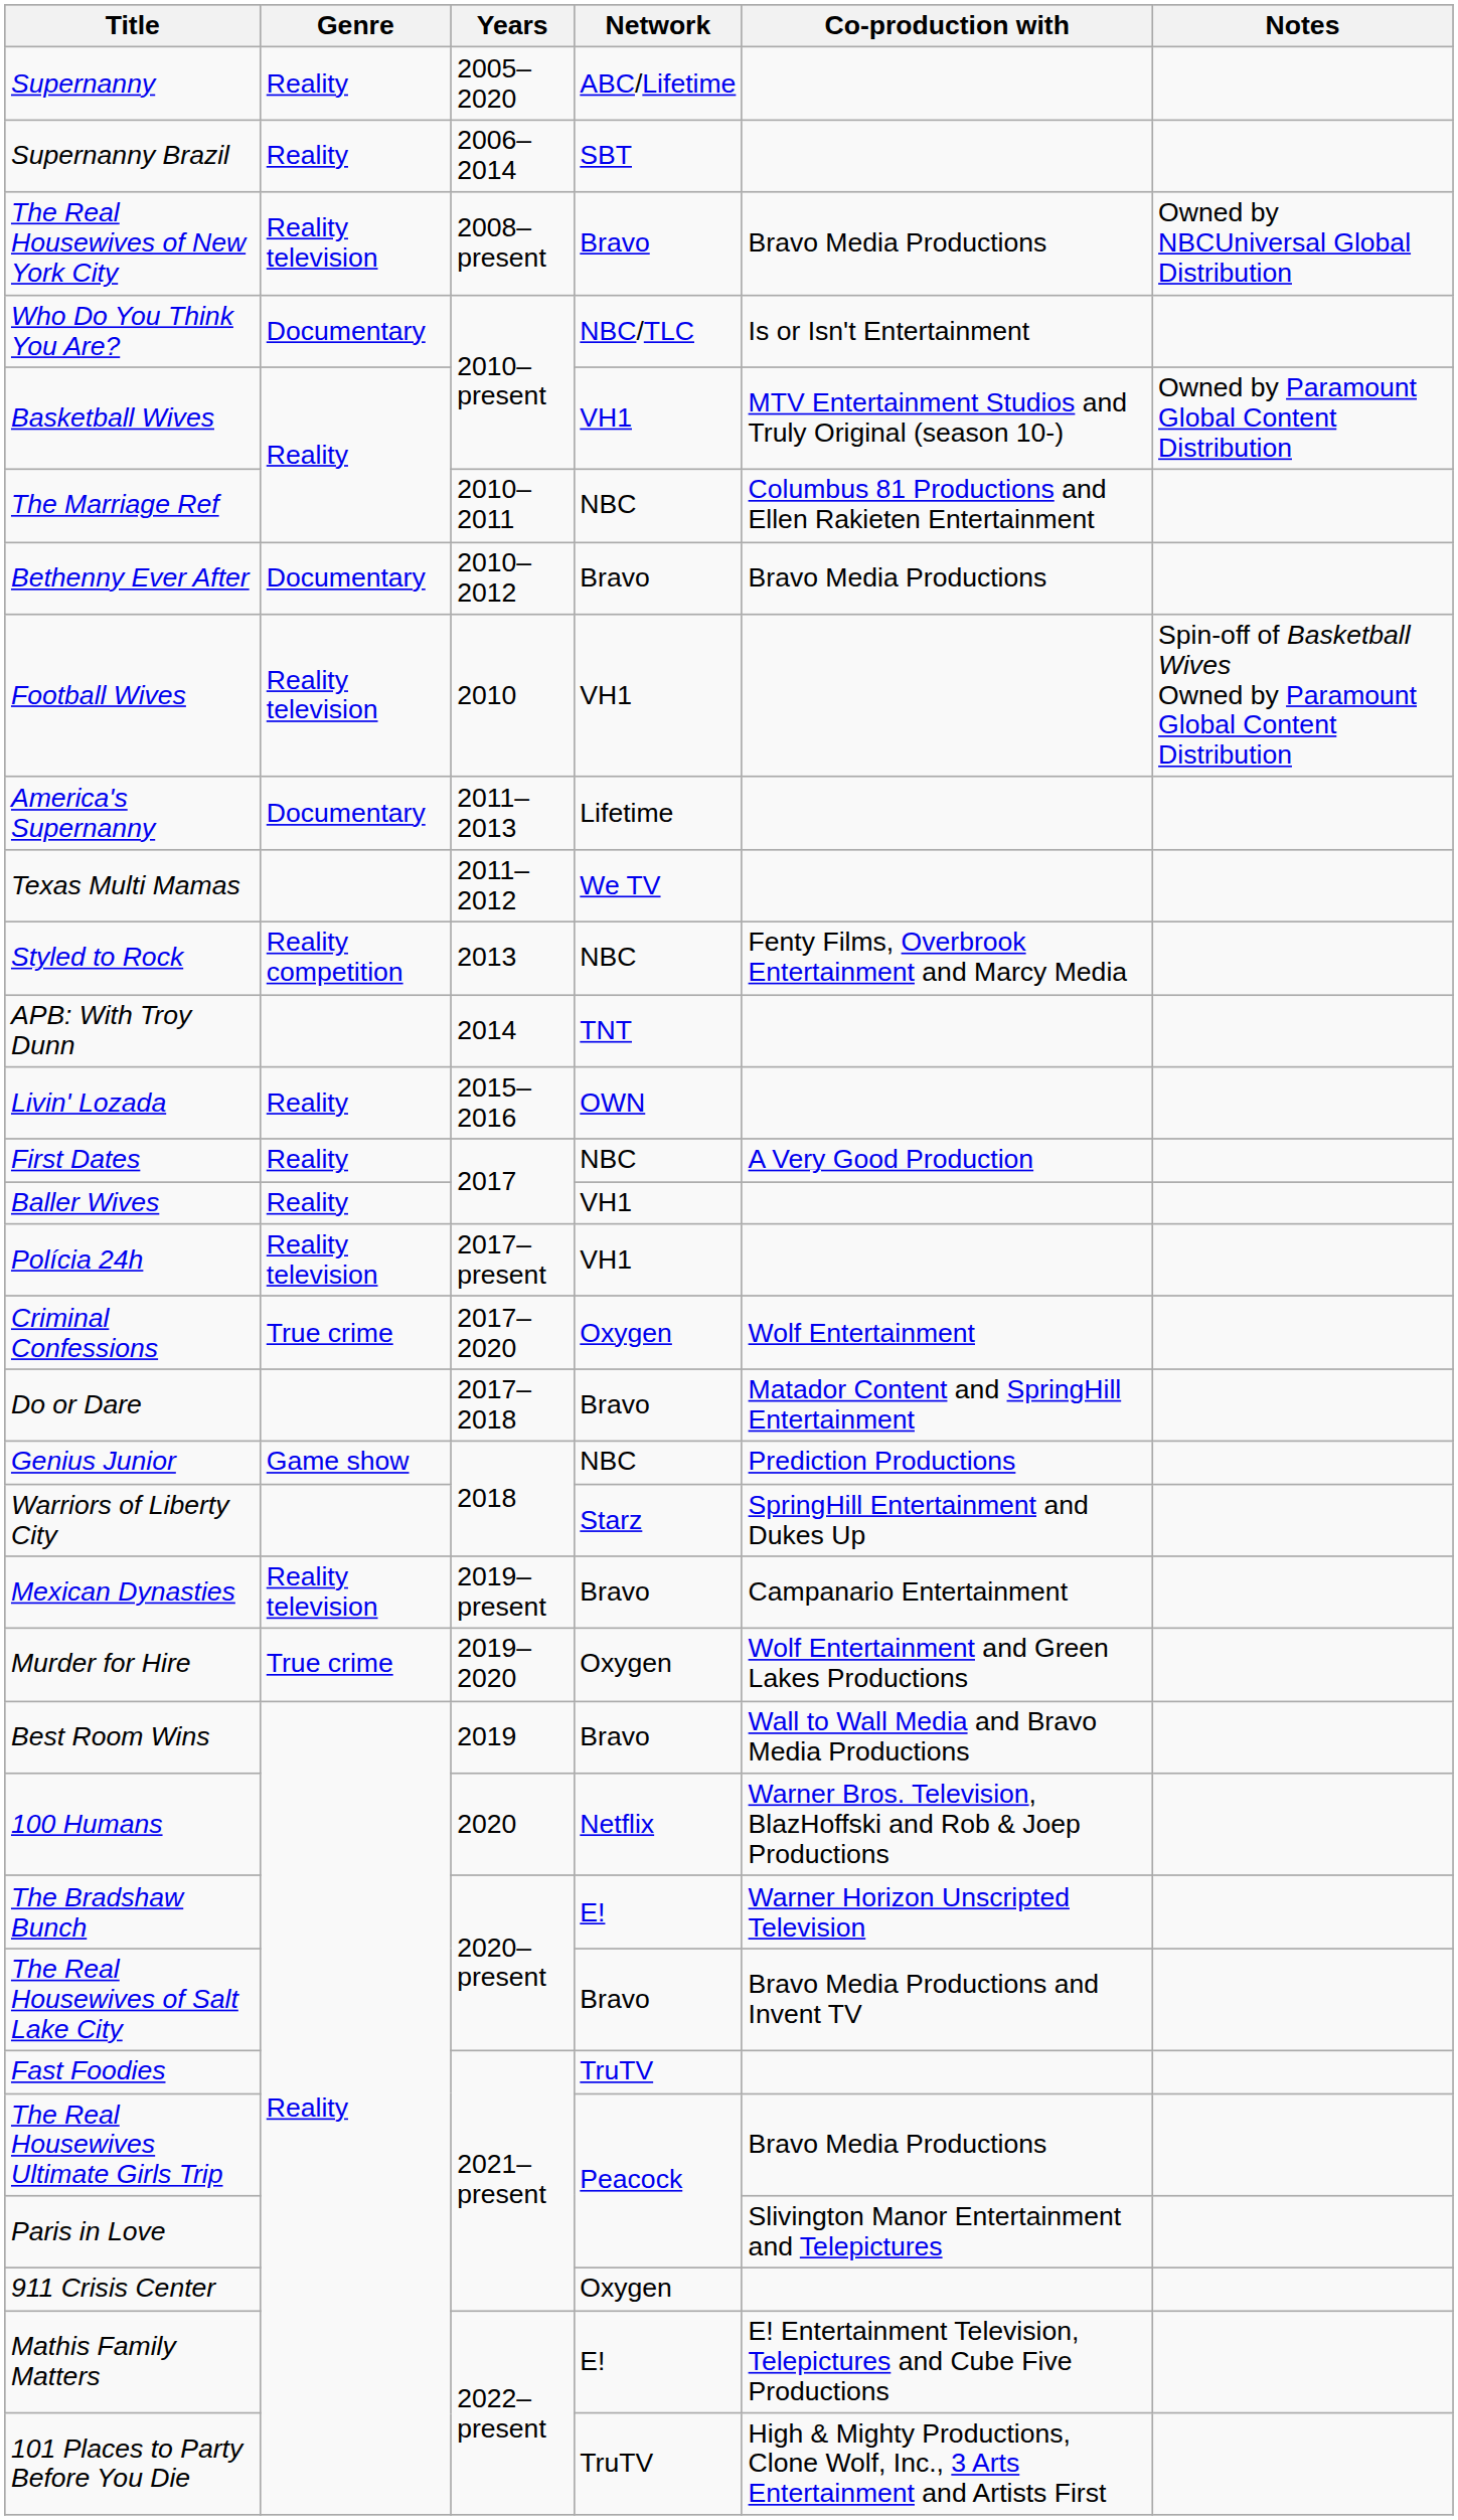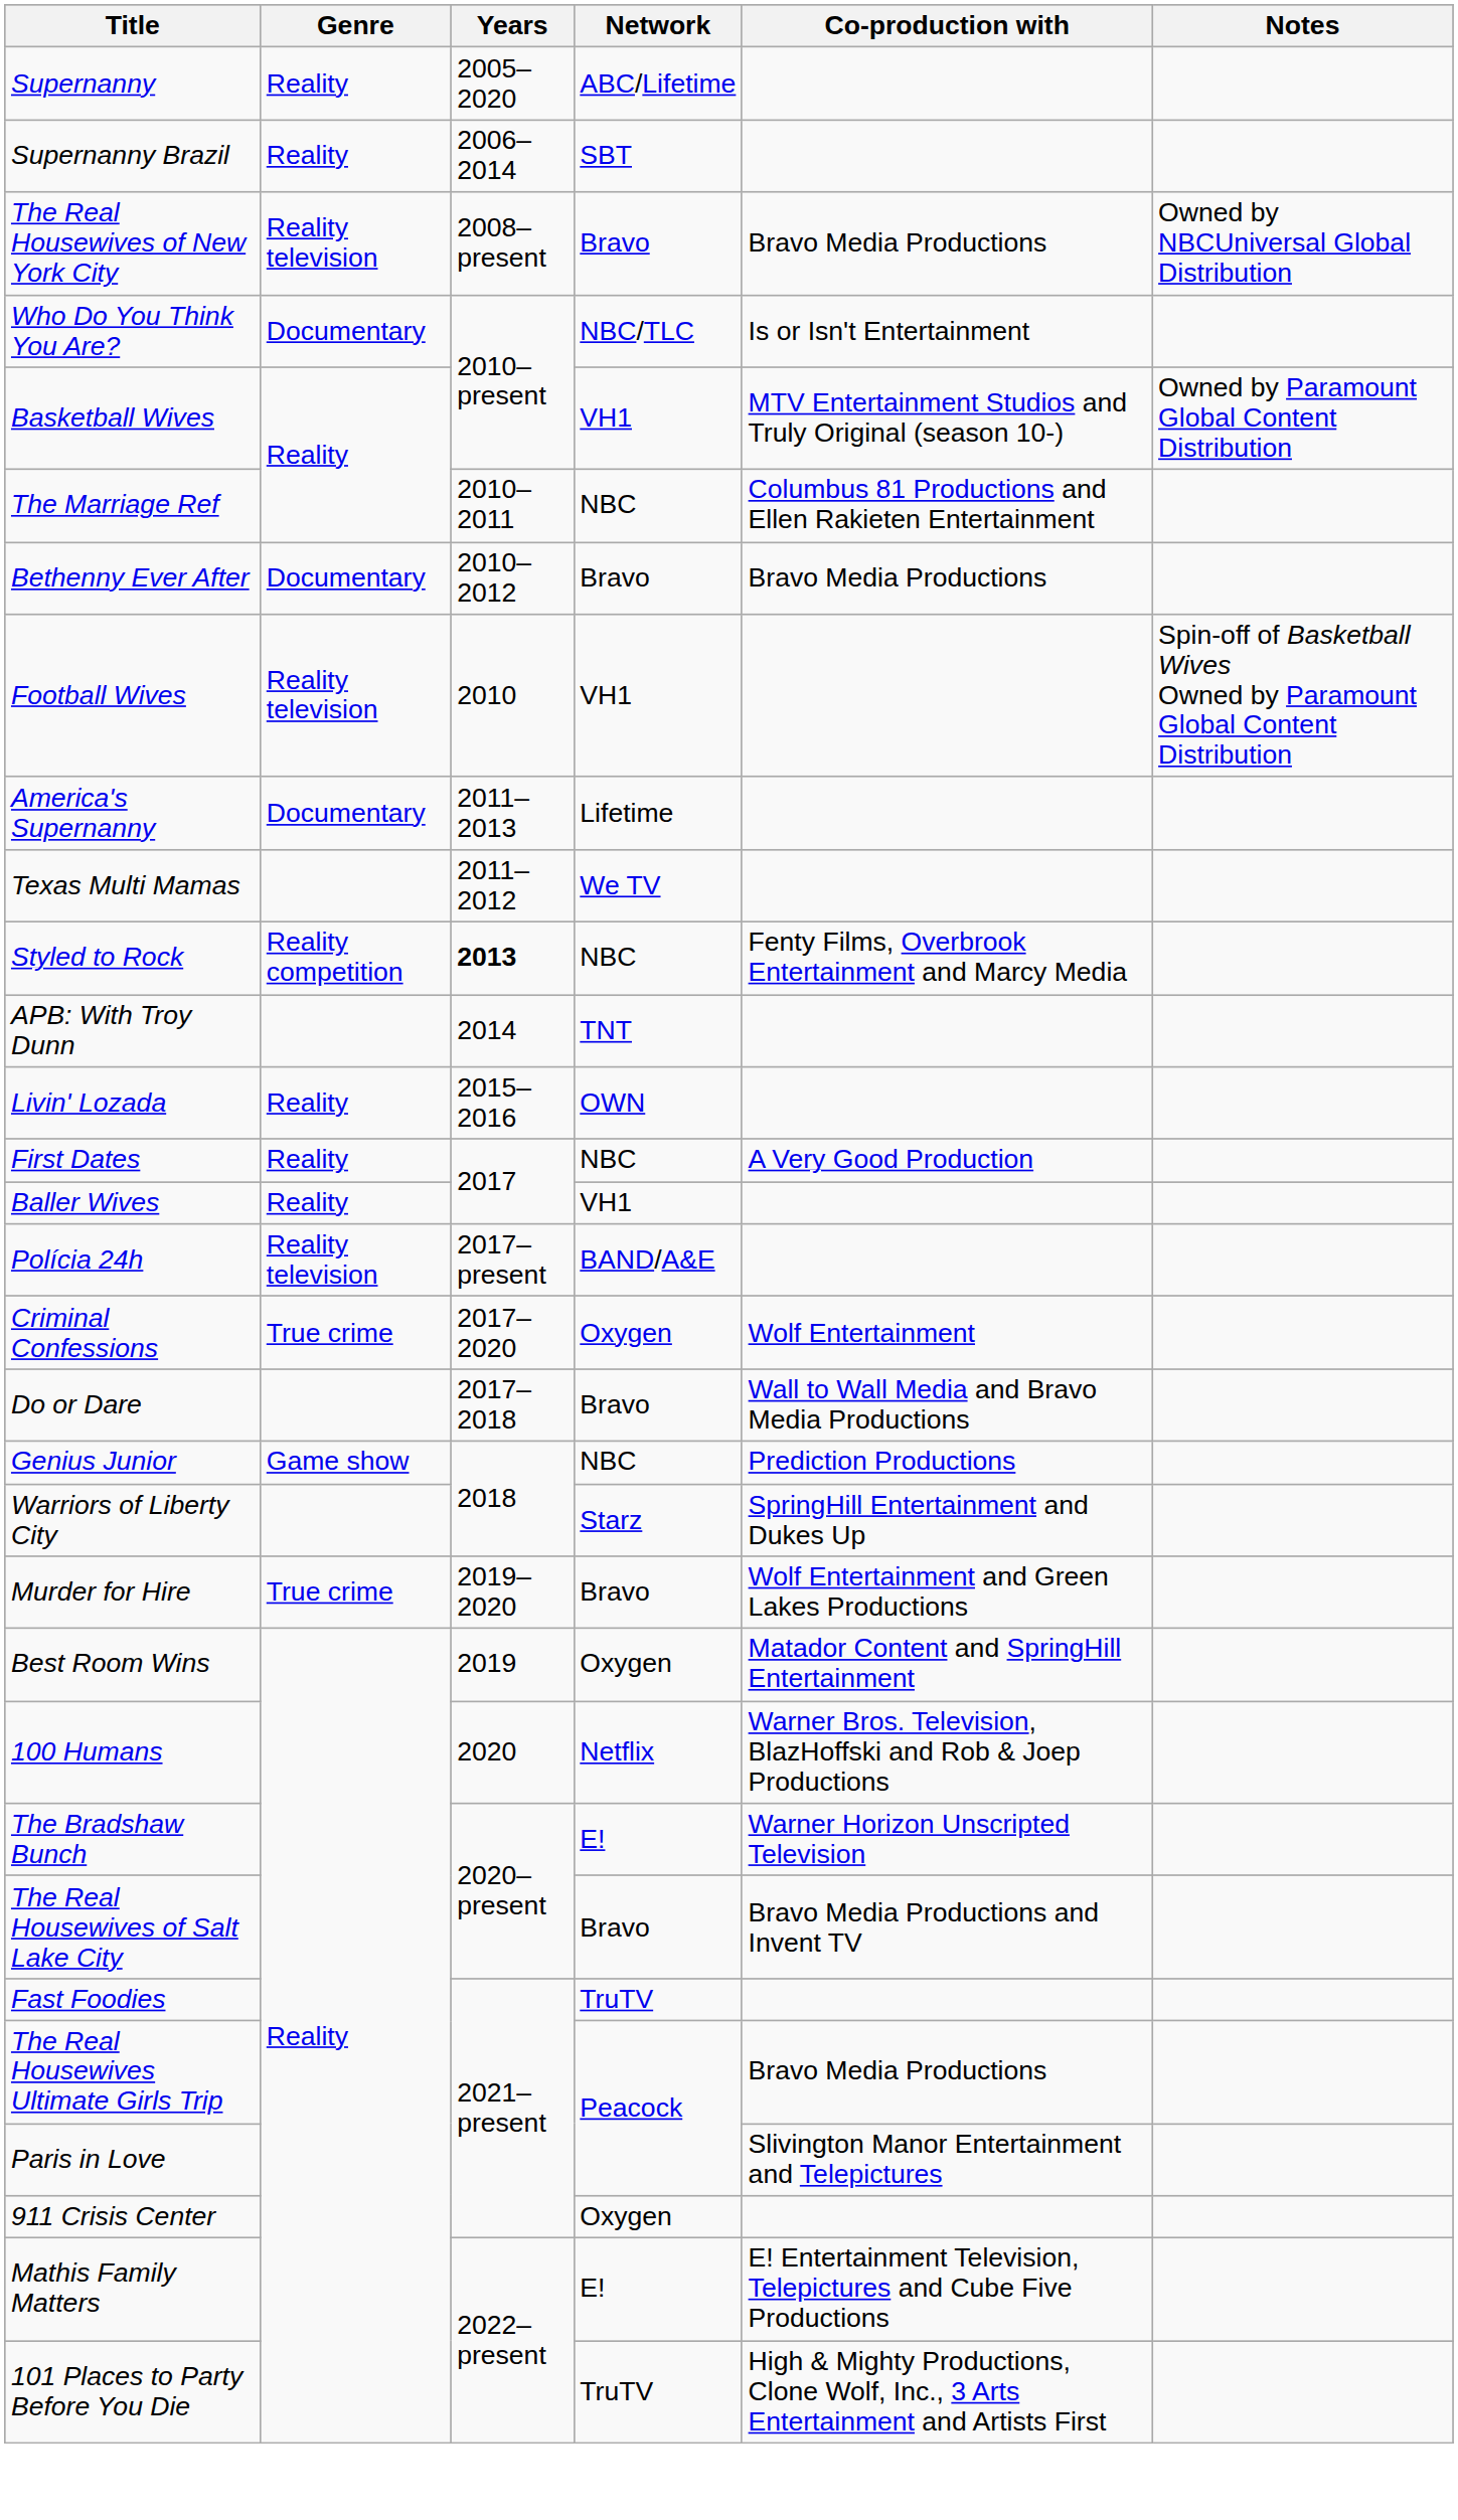Styled to Rock | Years: normal -> bold
Polícia 24h | Network: VH1 -> BAND/A&E
Do or Dare | Co-production with: Matador Content and SpringHill Entertainment -> Wall to Wall Media and Bravo Media Productions
- row: Mexican Dynasties | Reality television | 2019–present | Bravo | Campanario Entertainment
Murder for Hire | Network: Oxygen -> Bravo
Best Room Wins | Network: Bravo -> Oxygen
Best Room Wins | Co-production with: Wall to Wall Media and Bravo Media Productions -> Matador Content and SpringHill Entertainment
